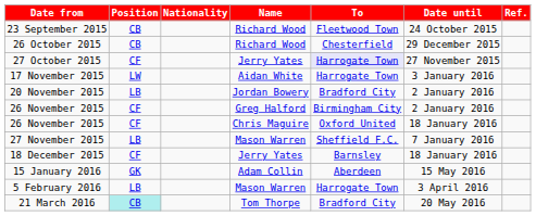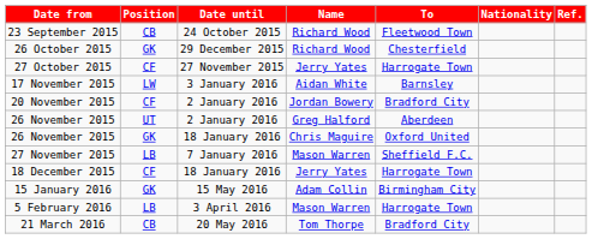columns swapped: Nationality <-> Date until
26 October 2015 | Position: CB -> GK
27 October 2015 | To: lavender background -> no background
17 November 2015 | To: Harrogate Town -> Barnsley
20 November 2015 | Position: LB -> CF
26 November 2015 / Greg Halford | Position: CF -> UT
26 November 2015 / Greg Halford | To: Birmingham City -> Aberdeen
26 November 2015 / Chris Maguire | Position: CF -> GK
18 December 2015 | To: Barnsley -> Harrogate Town
15 January 2016 | To: Aberdeen -> Birmingham City
21 March 2016 | Position: paleturquoise background -> no background
